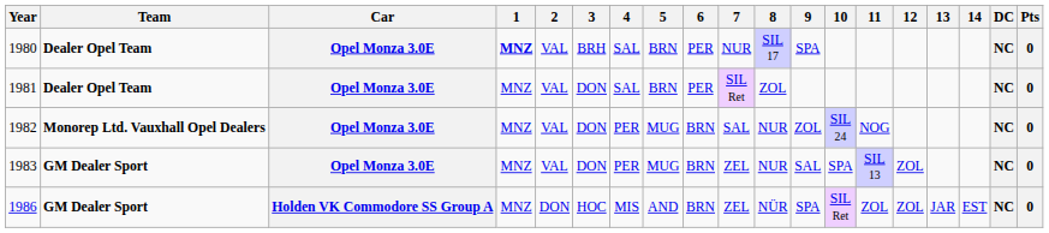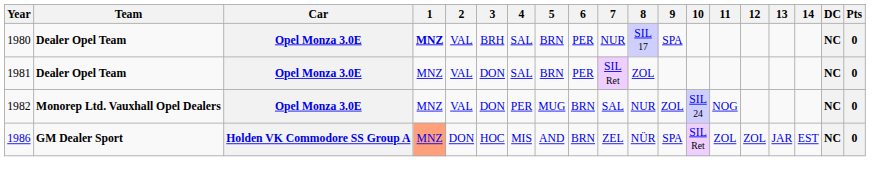- row: 1983 | GM Dealer Sport | Opel Monza 3.0E | MNZ | VAL | DON | PER | MUG | BRN | ZEL | NUR | SAL | SPA | SIL 13 | ZOL | NC | 0
1986 | 1: no background -> lightsalmon background
